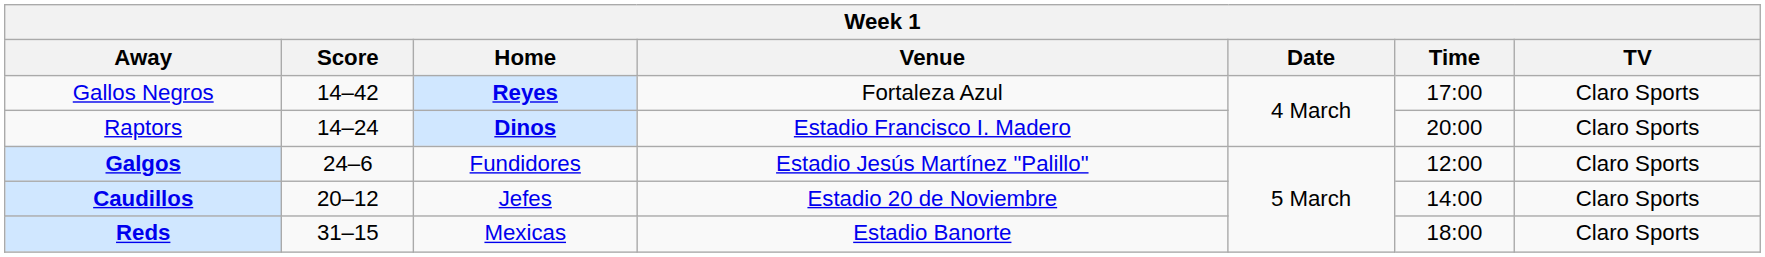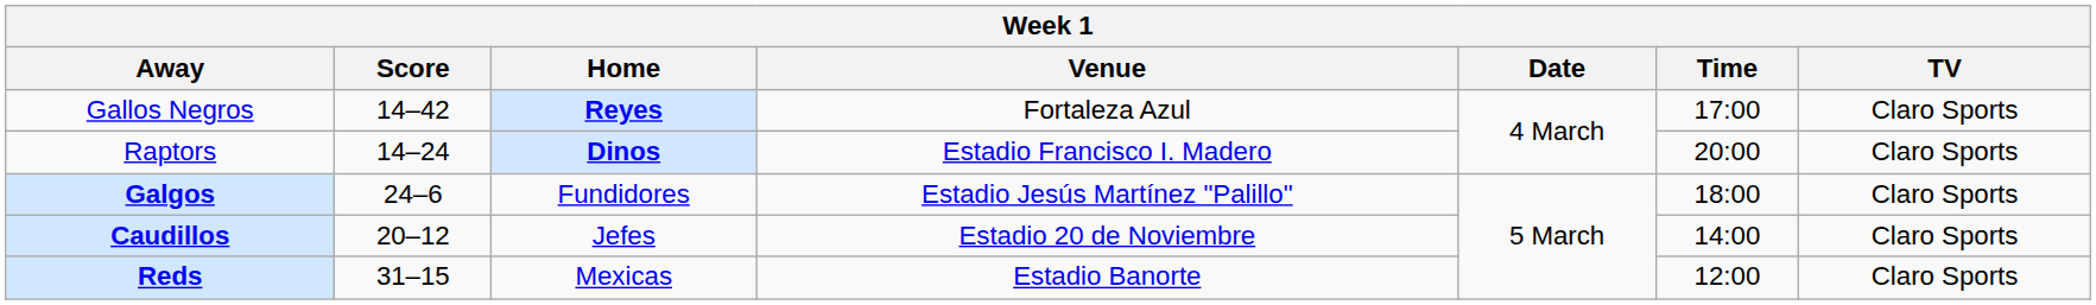Galgos | Time: 12:00 -> 18:00
Reds | Time: 18:00 -> 12:00
